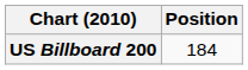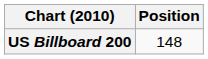US Billboard 200 | Position: 184 -> 148
